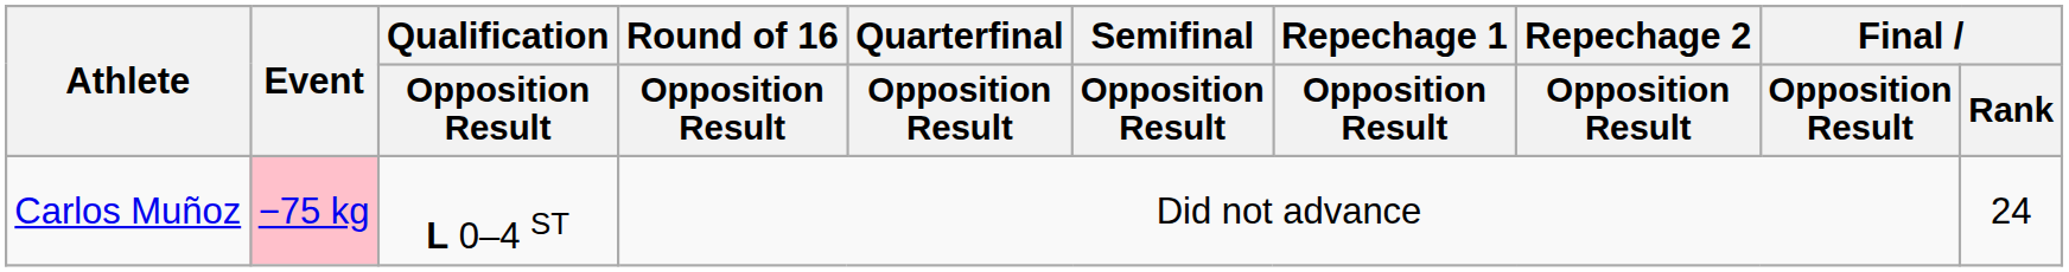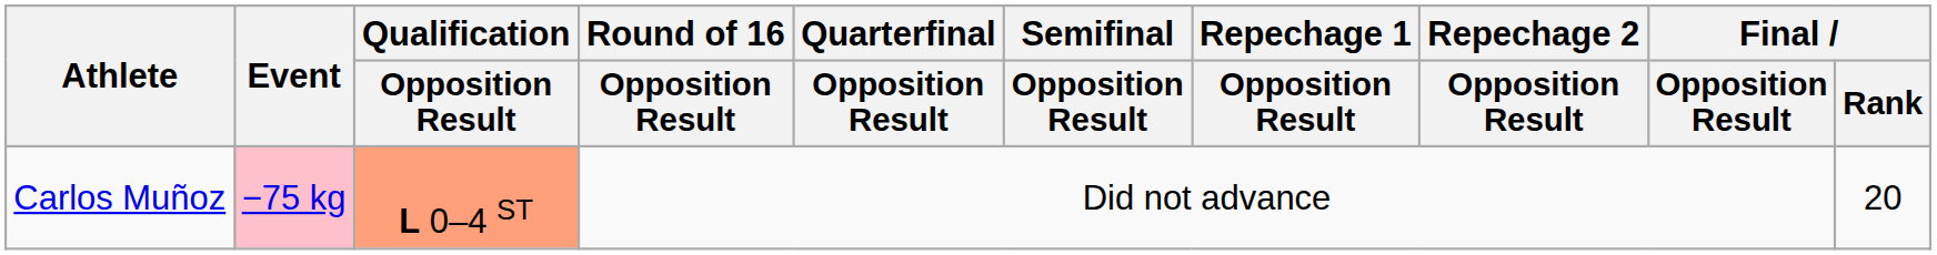Carlos Muñoz | Qualification / Opposition Result: no background -> lightsalmon background
Carlos Muñoz | Final / Rank: 24 -> 20
